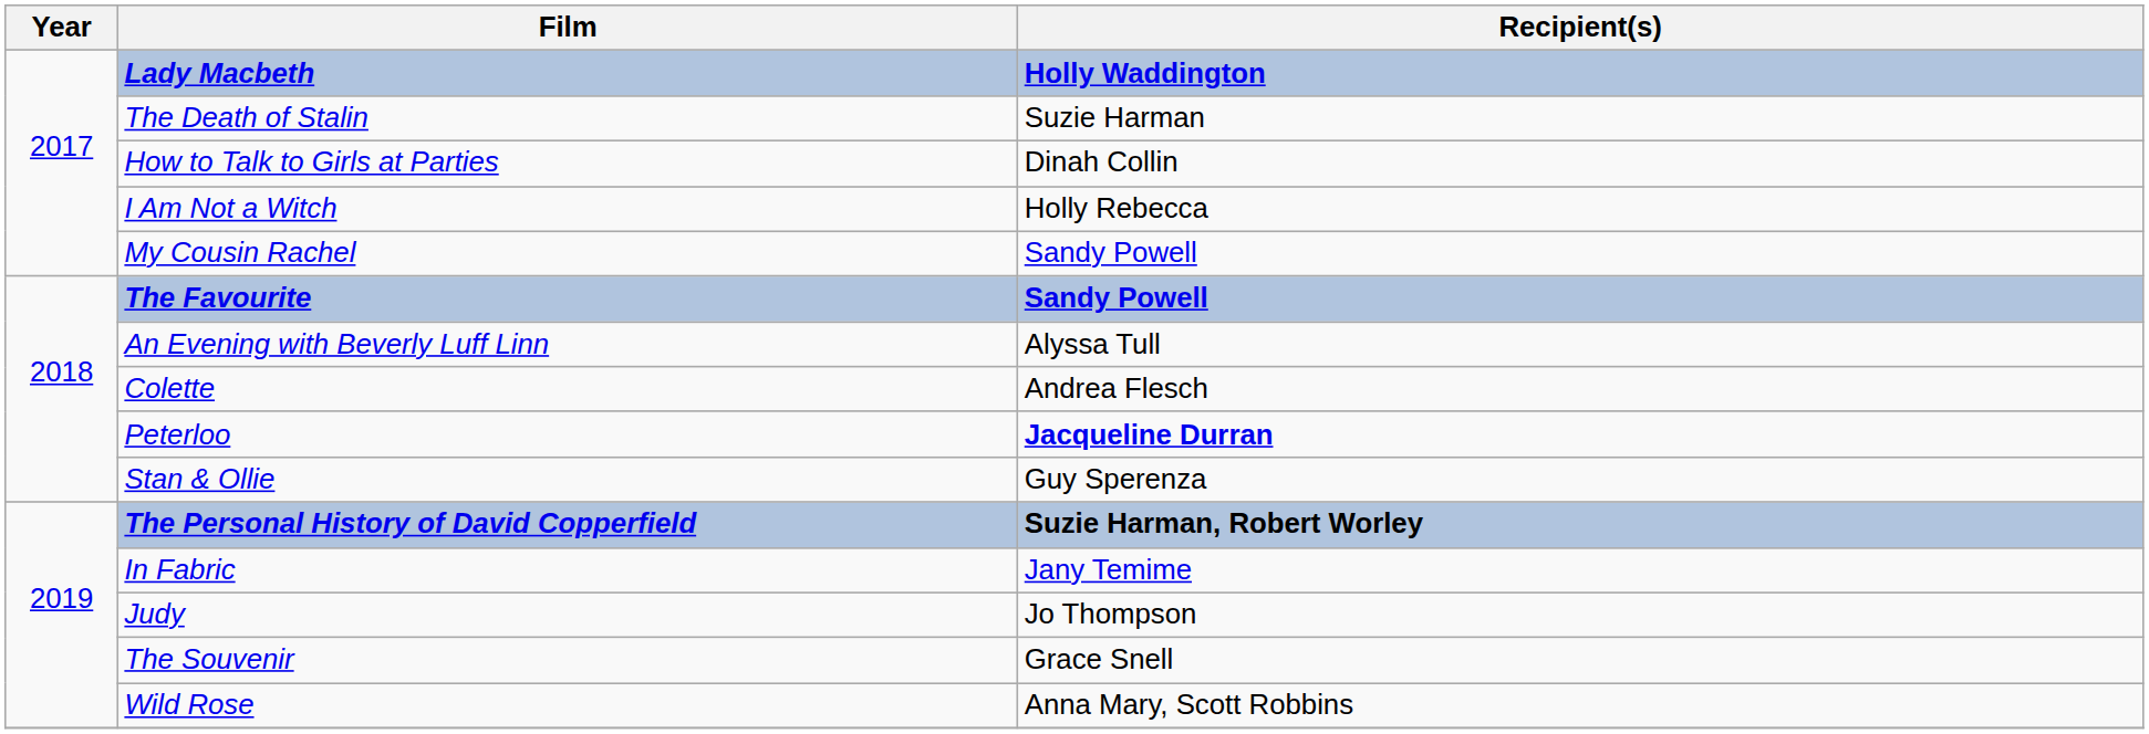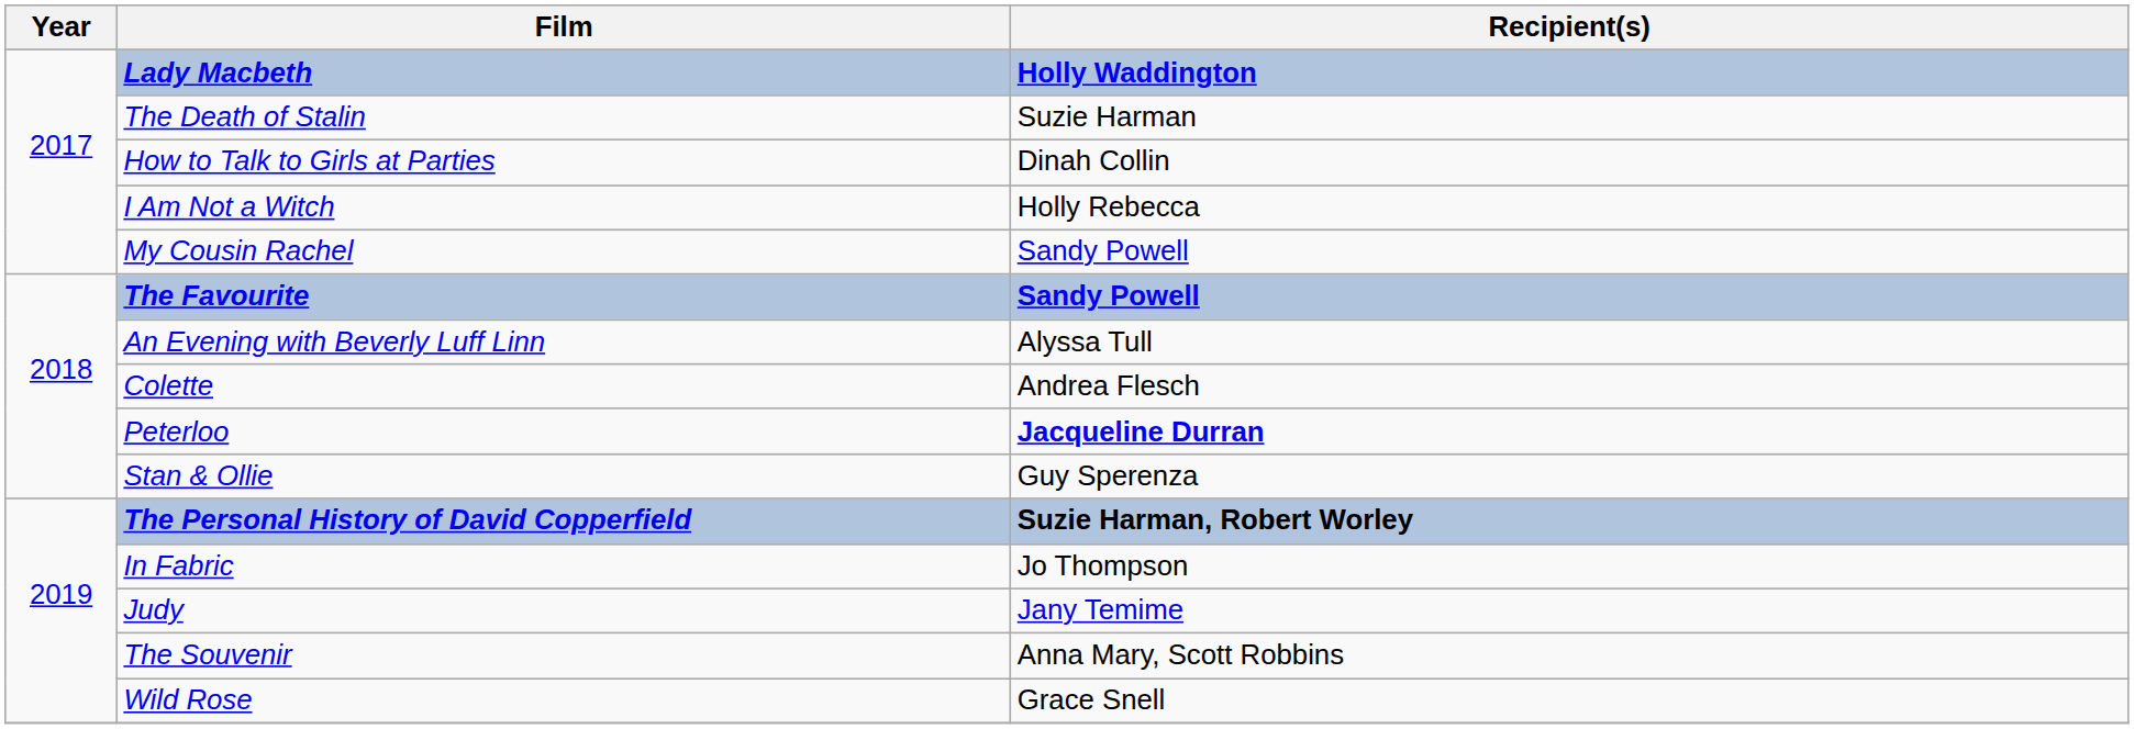In Fabric | Recipient(s): Jany Temime -> Jo Thompson
Judy | Recipient(s): Jo Thompson -> Jany Temime
The Souvenir | Recipient(s): Grace Snell -> Anna Mary, Scott Robbins
Wild Rose | Recipient(s): Anna Mary, Scott Robbins -> Grace Snell
